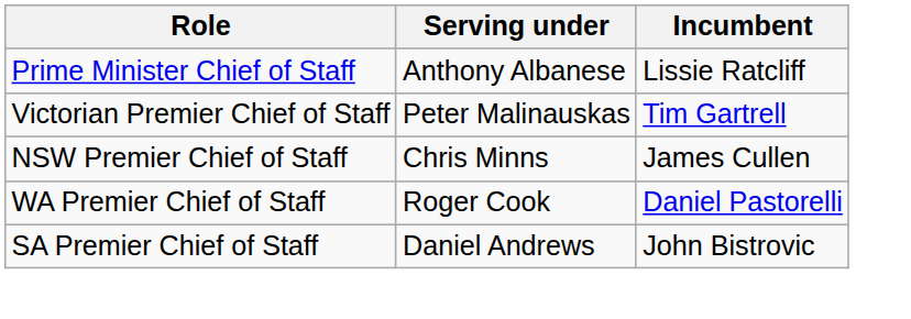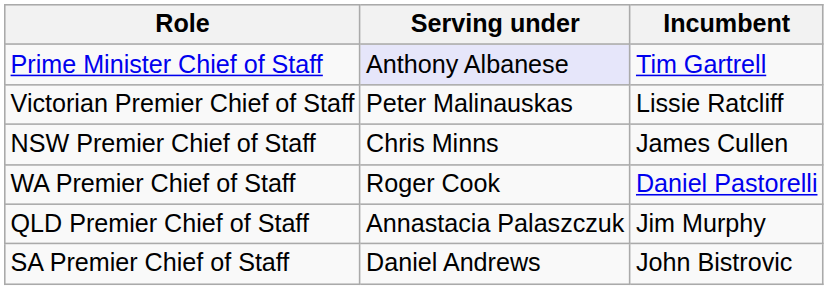Prime Minister Chief of Staff | Serving under: no background -> lavender background
Prime Minister Chief of Staff | Incumbent: Lissie Ratcliff -> Tim Gartrell
Victorian Premier Chief of Staff | Incumbent: Tim Gartrell -> Lissie Ratcliff
+ row: QLD Premier Chief of Staff | Annastacia Palaszczuk | Jim Murphy
